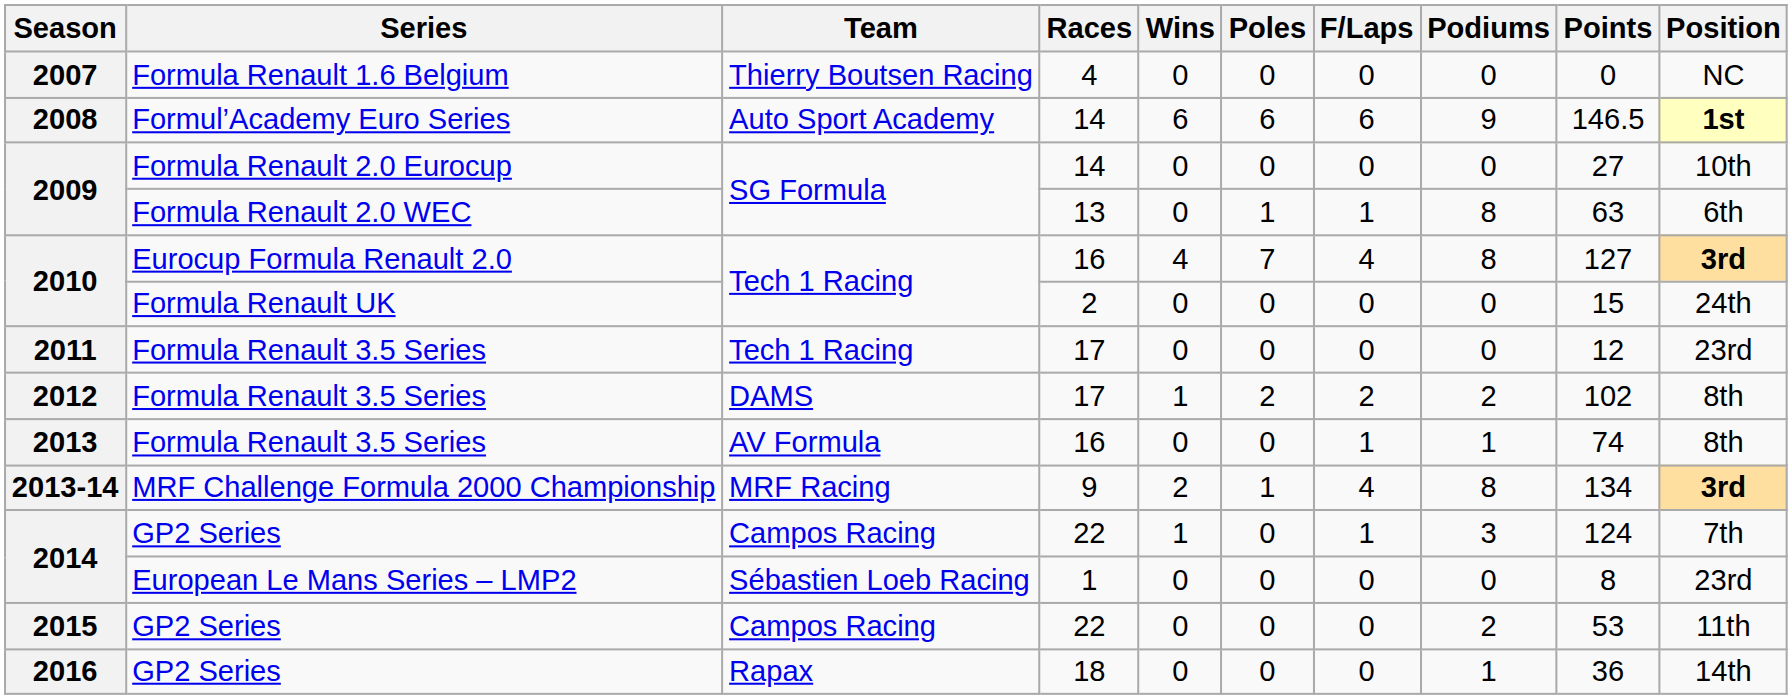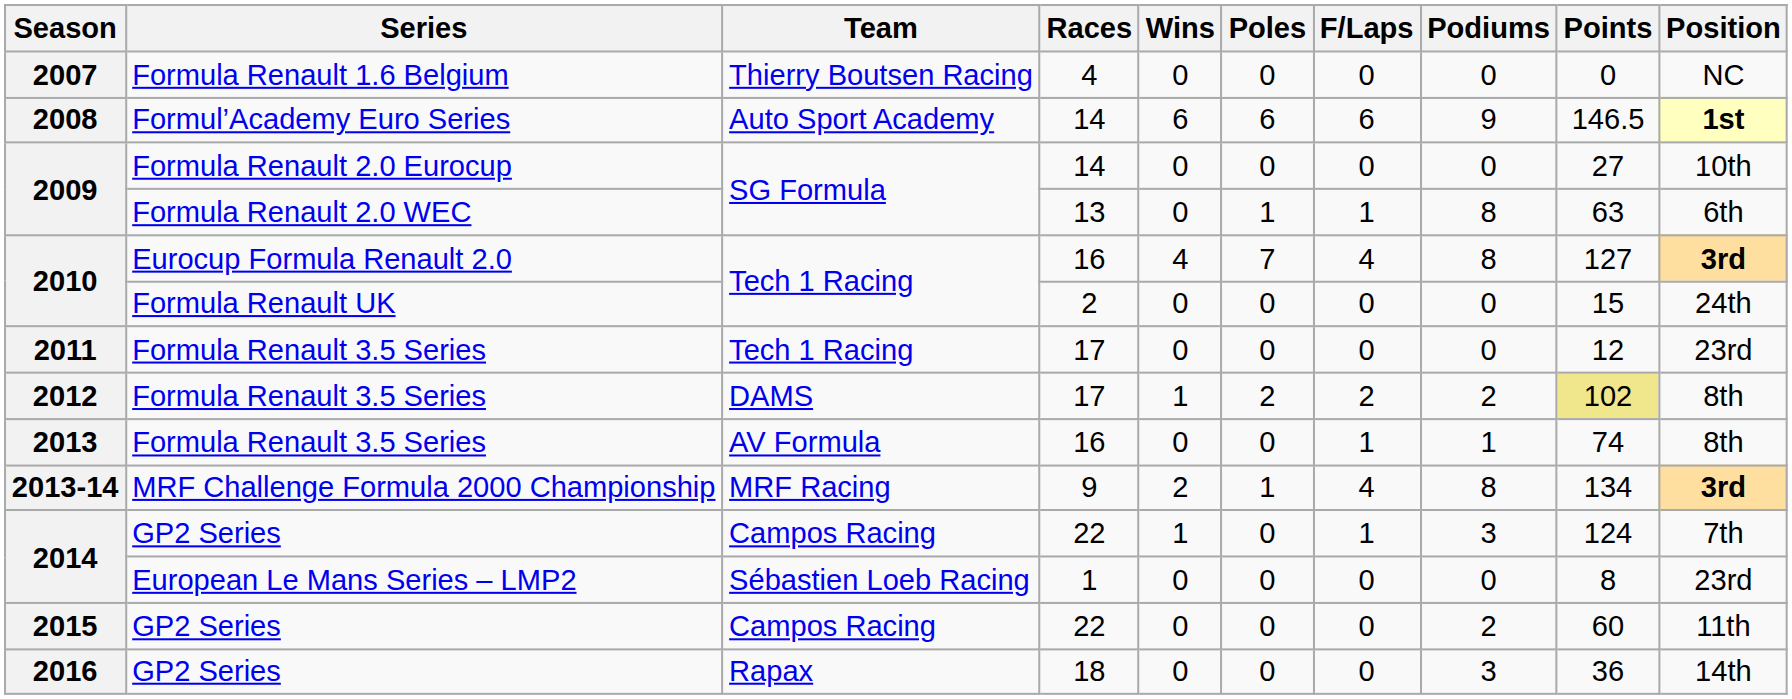2012 | Points: no background -> khaki background
2015 | Points: 53 -> 60
2016 | Podiums: 1 -> 3
